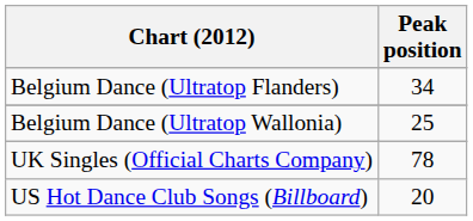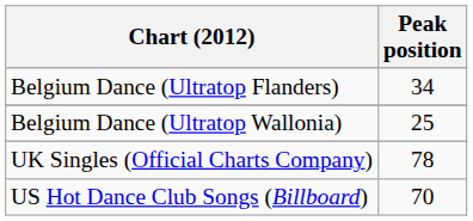US Hot Dance Club Songs (Billboard) | Peak position: 20 -> 70
